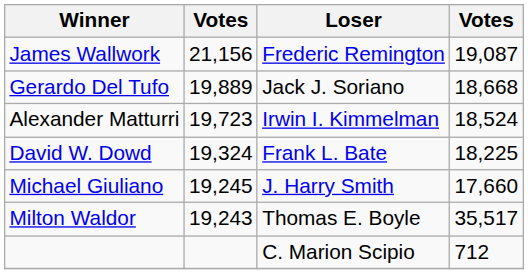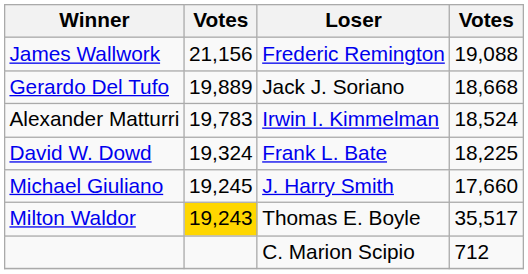James Wallwork | column 4: 19,087 -> 19,088
Alexander Matturri | column 2: 19,723 -> 19,783
Milton Waldor | column 2: no background -> gold background
